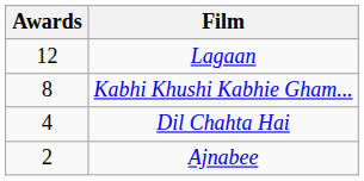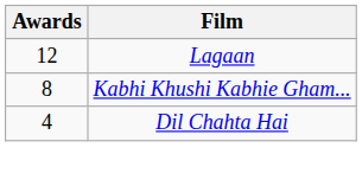- row: 2 | Ajnabee
